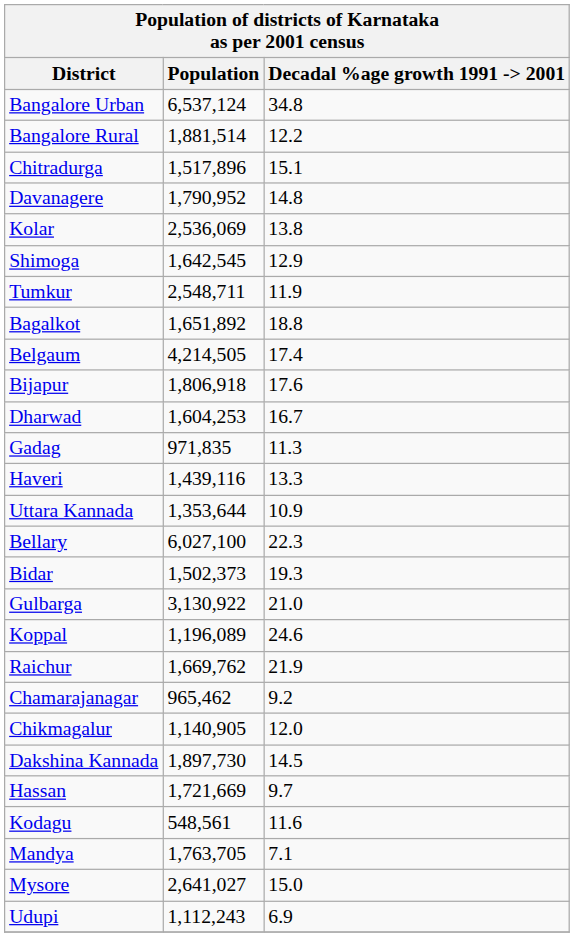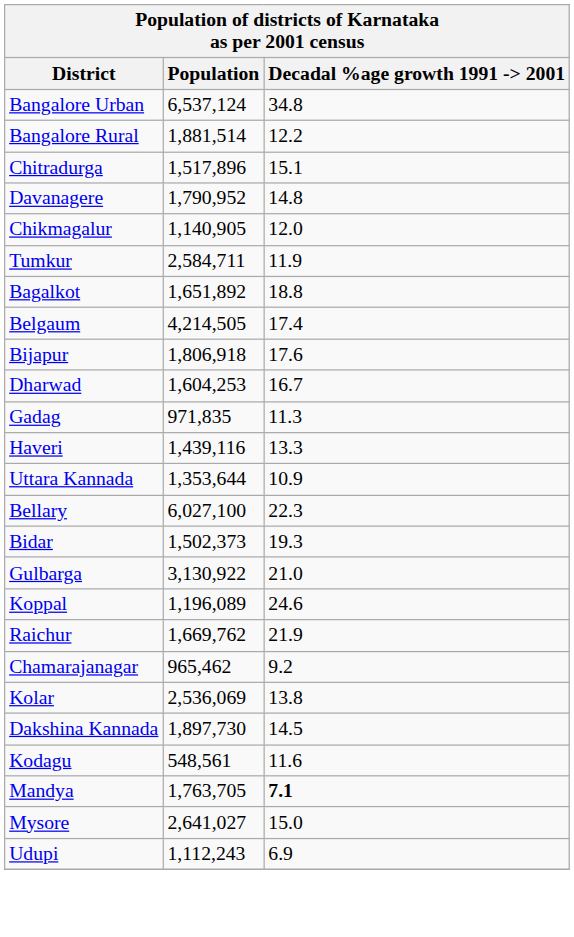rows swapped: Kolar <-> Chikmagalur
- row: Shimoga | 1,642,545 | 12.9
Tumkur | Population: 2,548,711 -> 2,584,711
- row: Hassan | 1,721,669 | 9.7
Mandya | column 3: normal -> bold
